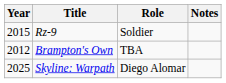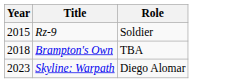- column: Notes
Brampton's Own | Year: 2012 -> 2018
Skyline: Warpath | Year: 2025 -> 2023
